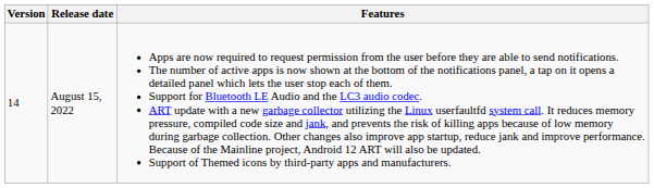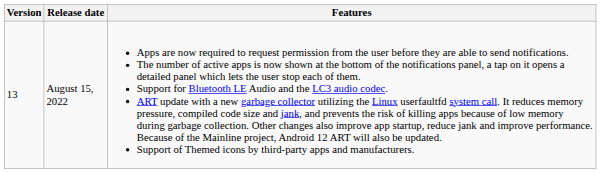August 15, 2022 | Version: 14 -> 13
